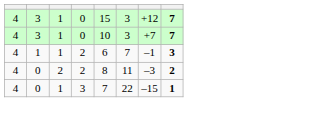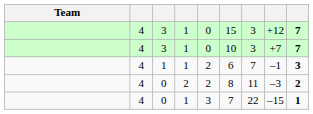+ column: Team
